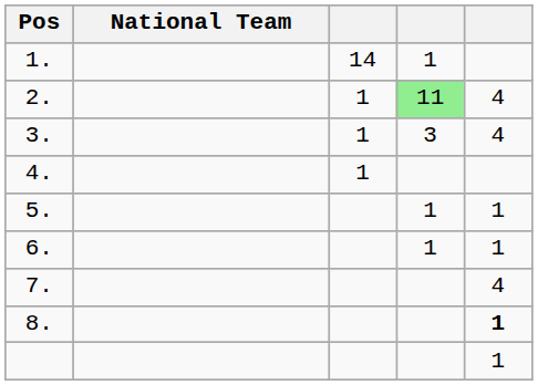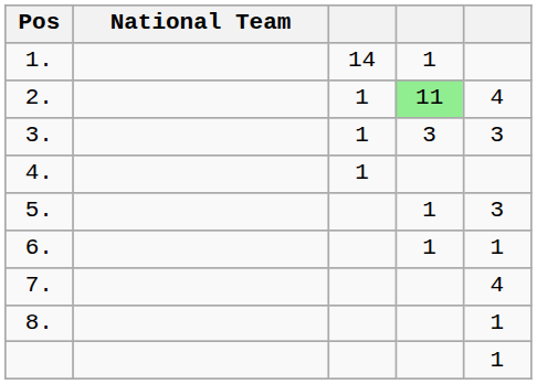3. | column 5: 4 -> 3
5. | column 5: 1 -> 3
8. | column 5: bold -> normal
